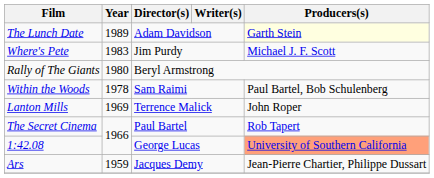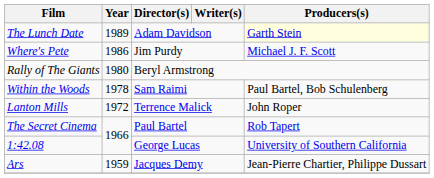Where's Pete | Year: 1983 -> 1986
Lanton Mills | Year: 1969 -> 1972
1:42.08 | Producers(s): lightsalmon background -> no background
